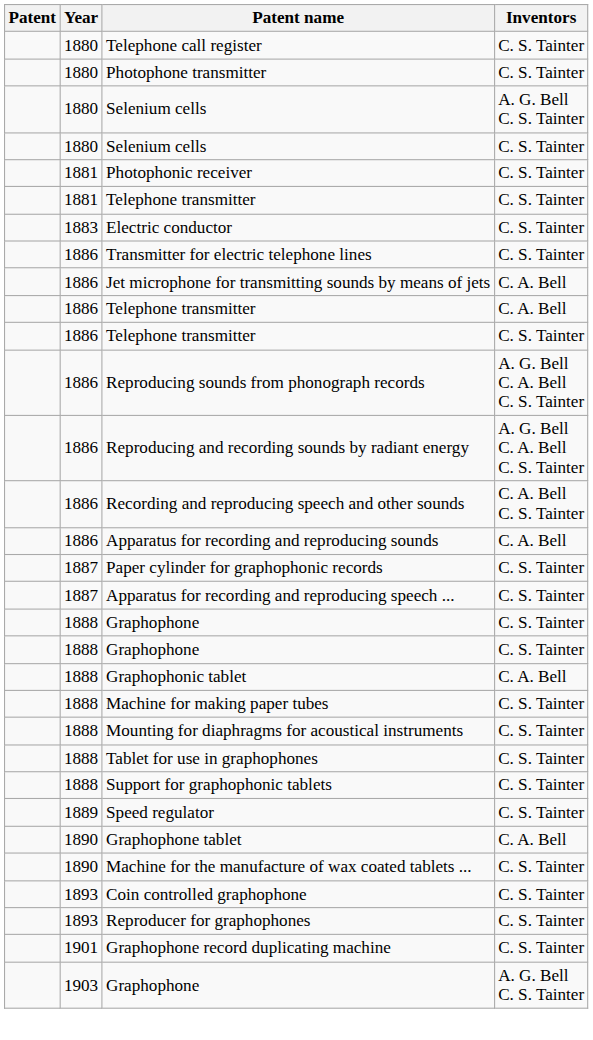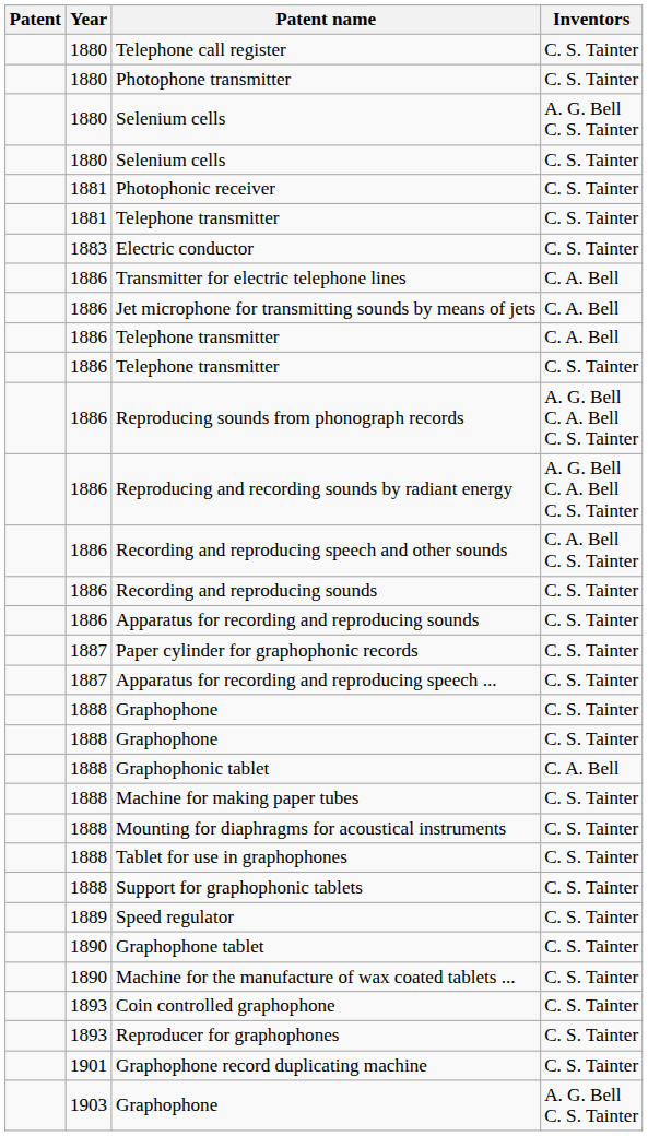Transmitter for electric telephone lines | Inventors: C. S. Tainter -> C. A. Bell
+ row: 1886 | Recording and reproducing sounds | C. S. Tainter
Apparatus for recording and reproducing sounds | Inventors: C. A. Bell -> C. S. Tainter
Graphophone tablet | Inventors: C. A. Bell -> C. S. Tainter
